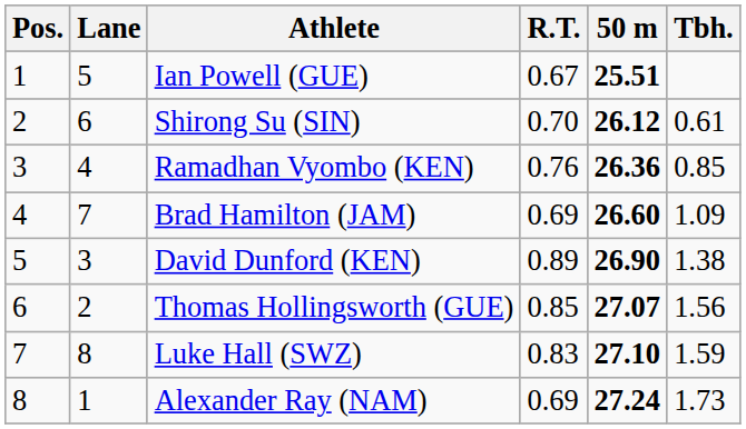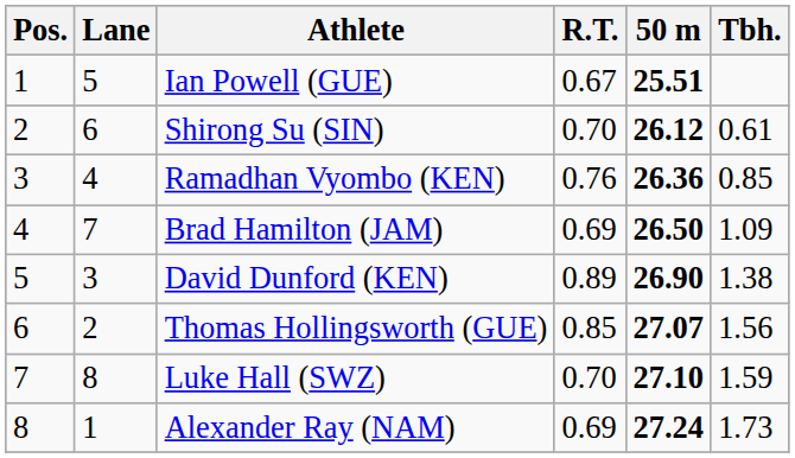Brad Hamilton (JAM) | 50 m: 26.60 -> 26.50
Luke Hall (SWZ) | R.T.: 0.83 -> 0.70
